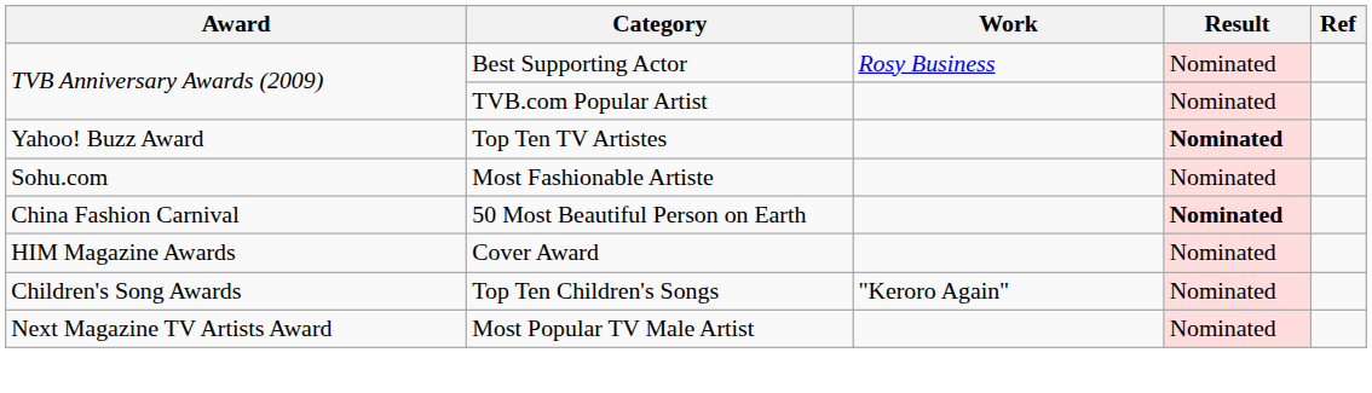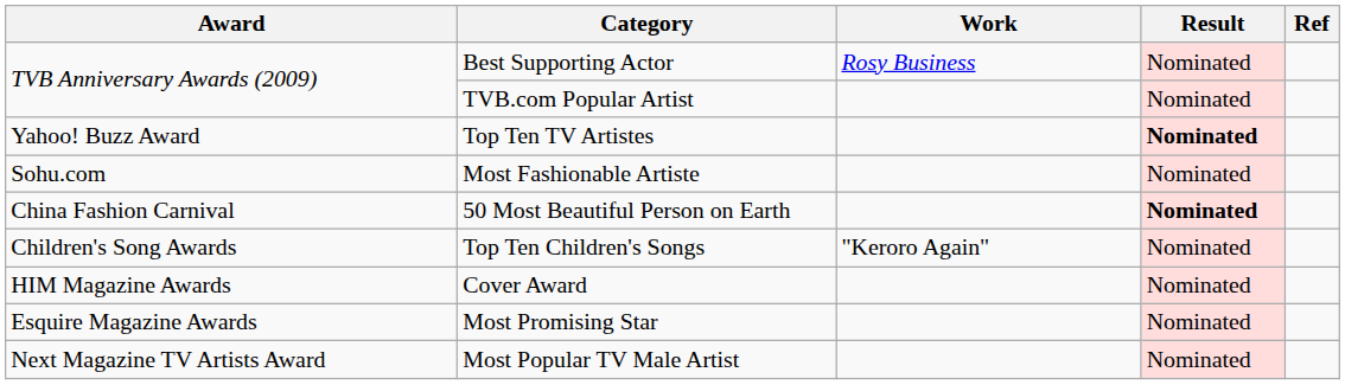rows swapped: Cover Award <-> Top Ten Children's Songs
+ row: Esquire Magazine Awards | Most Promising Star | Nominated
